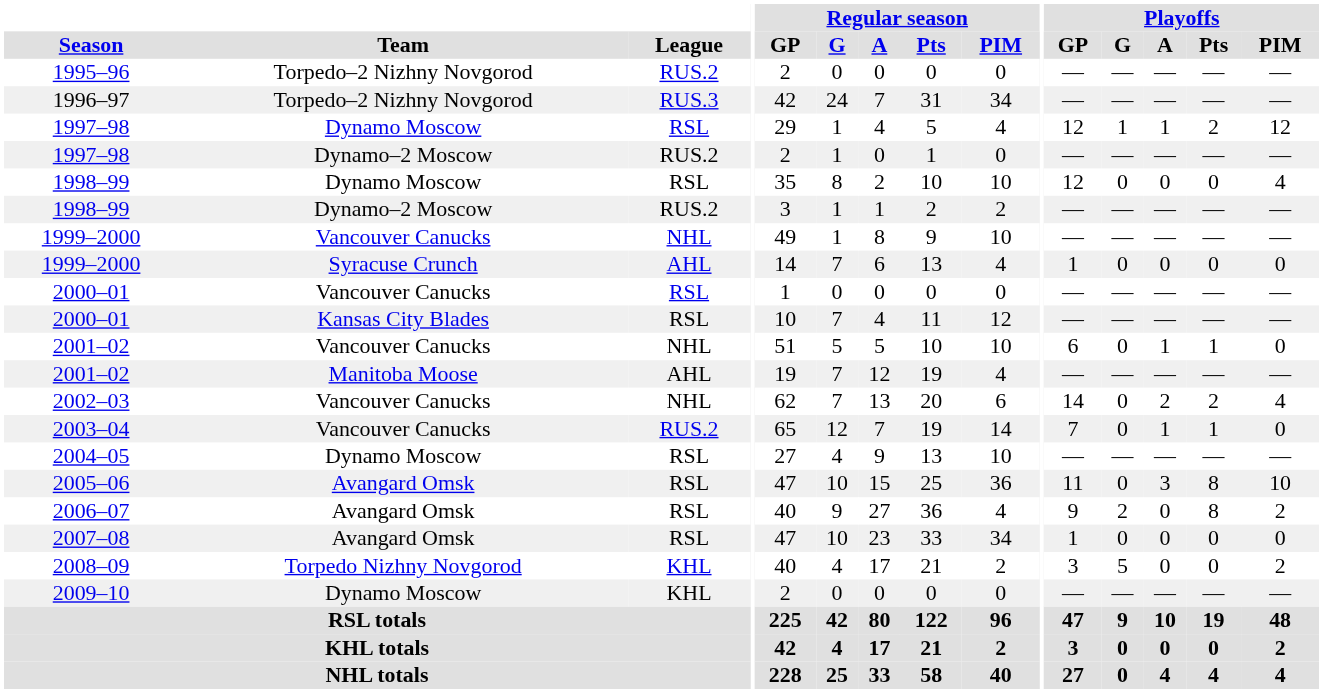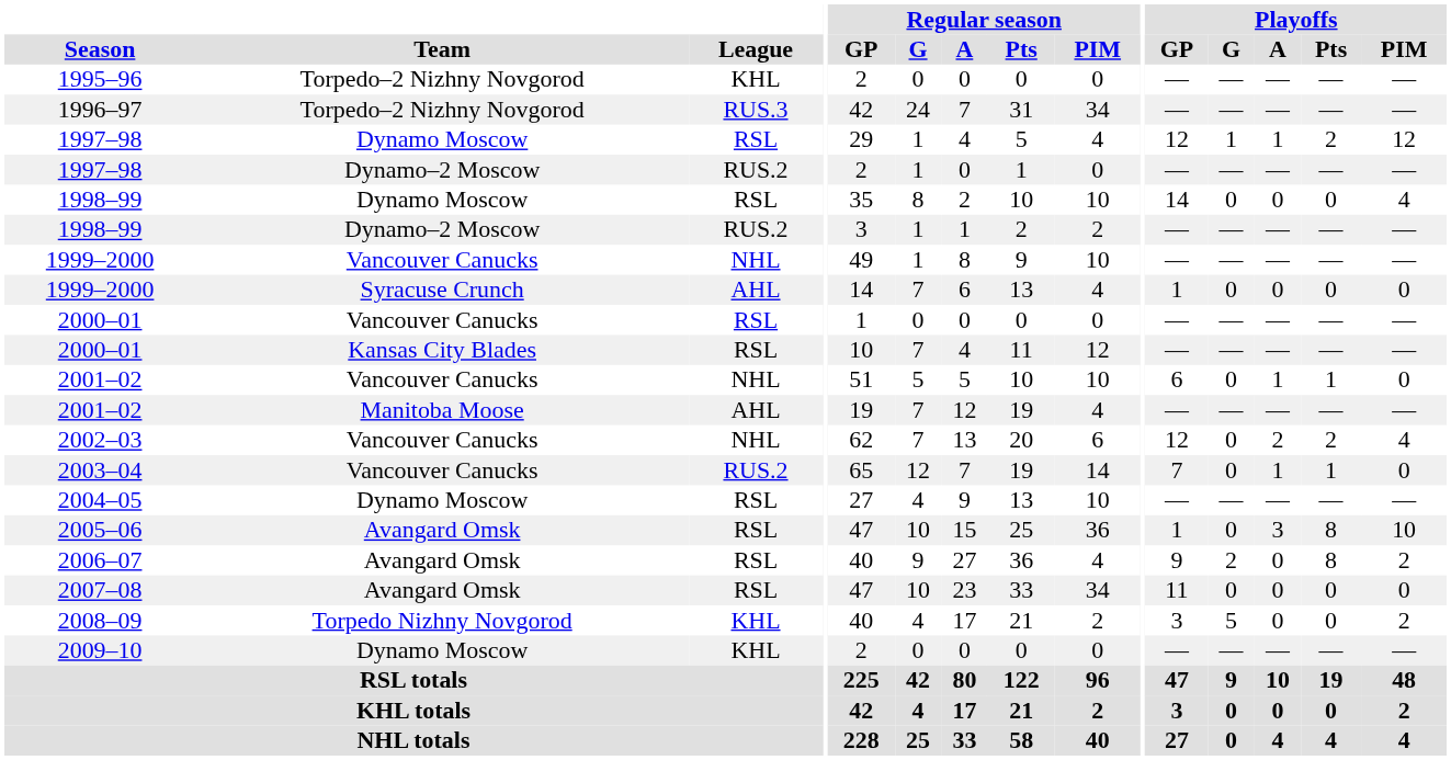1995–96 | League: RUS.2 -> KHL
1998–99 / Dynamo Moscow | Playoffs / GP: 12 -> 14
2002–03 | Playoffs / GP: 14 -> 12
2005–06 | Playoffs / GP: 11 -> 1
2007–08 | Playoffs / GP: 1 -> 11
